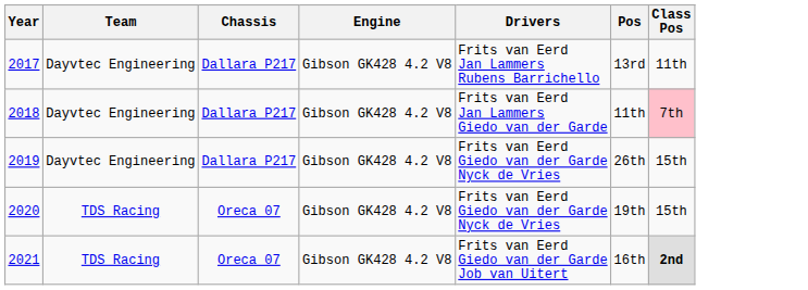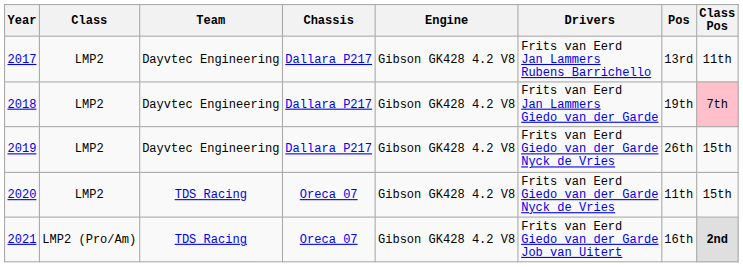+ column: Class | LMP2 | LMP2 | LMP2 | LMP2 | LMP2 (Pro/Am)
2018 | Pos: 11th -> 19th
2020 | Pos: 19th -> 11th
